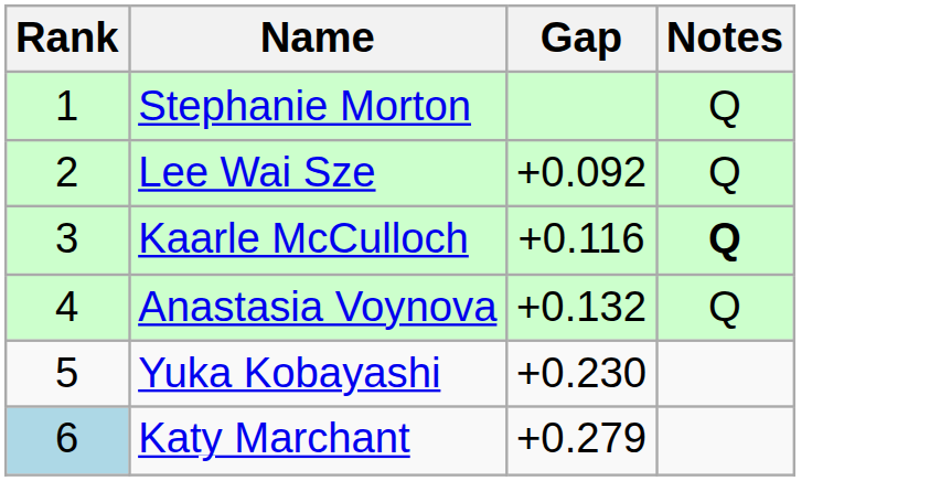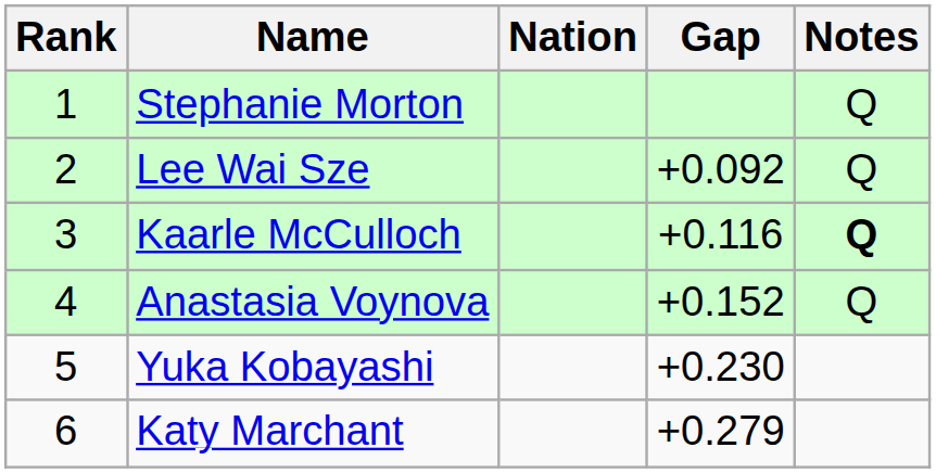+ column: Nation
Anastasia Voynova | Gap: +0.132 -> +0.152
Katy Marchant | Rank: lightblue background -> no background
